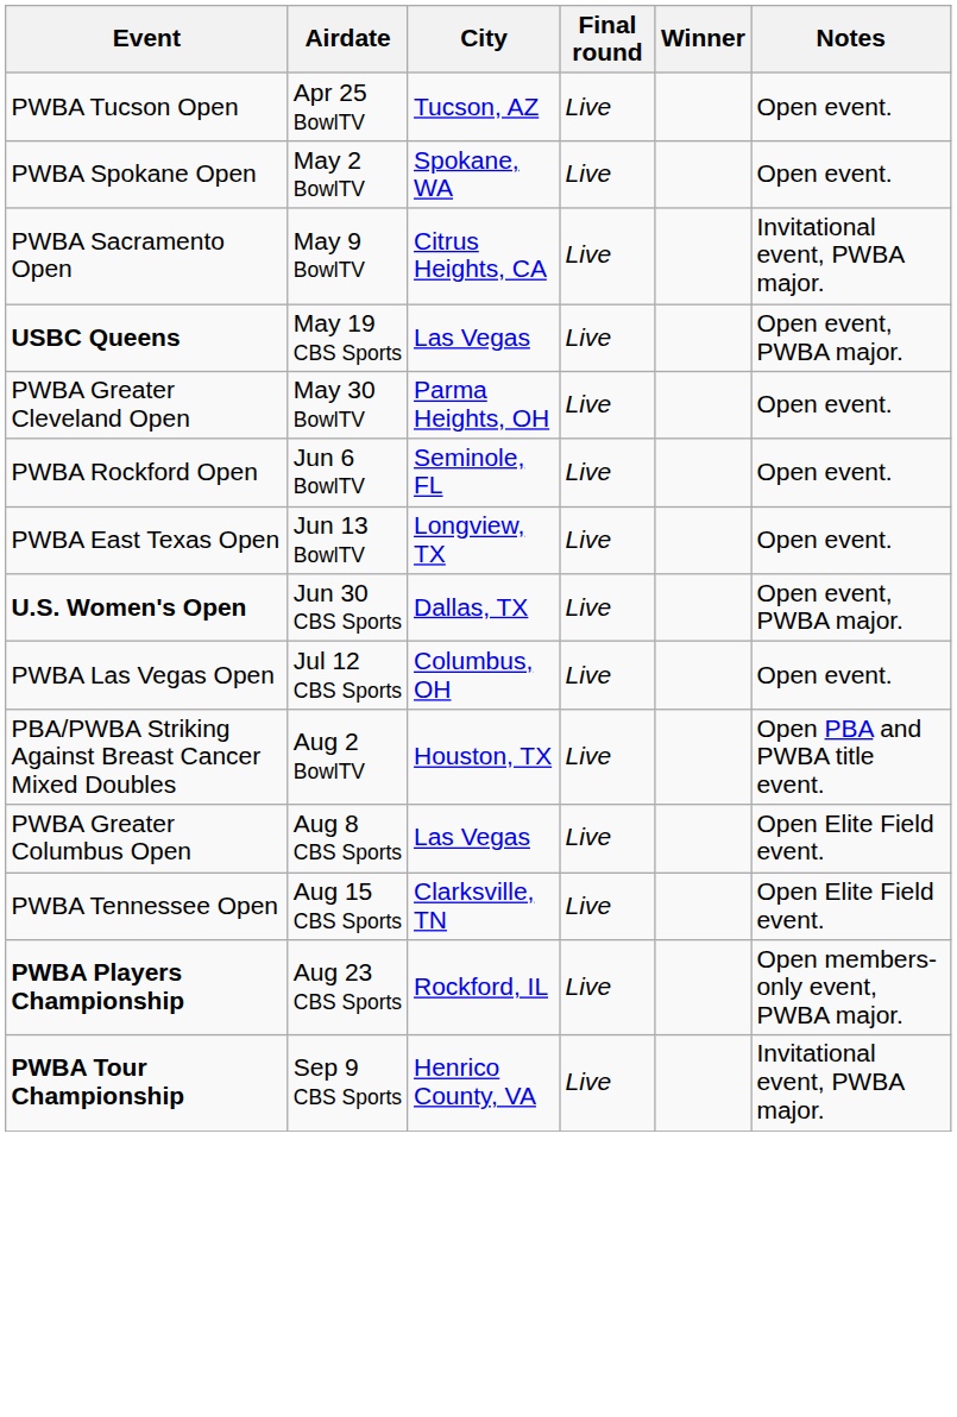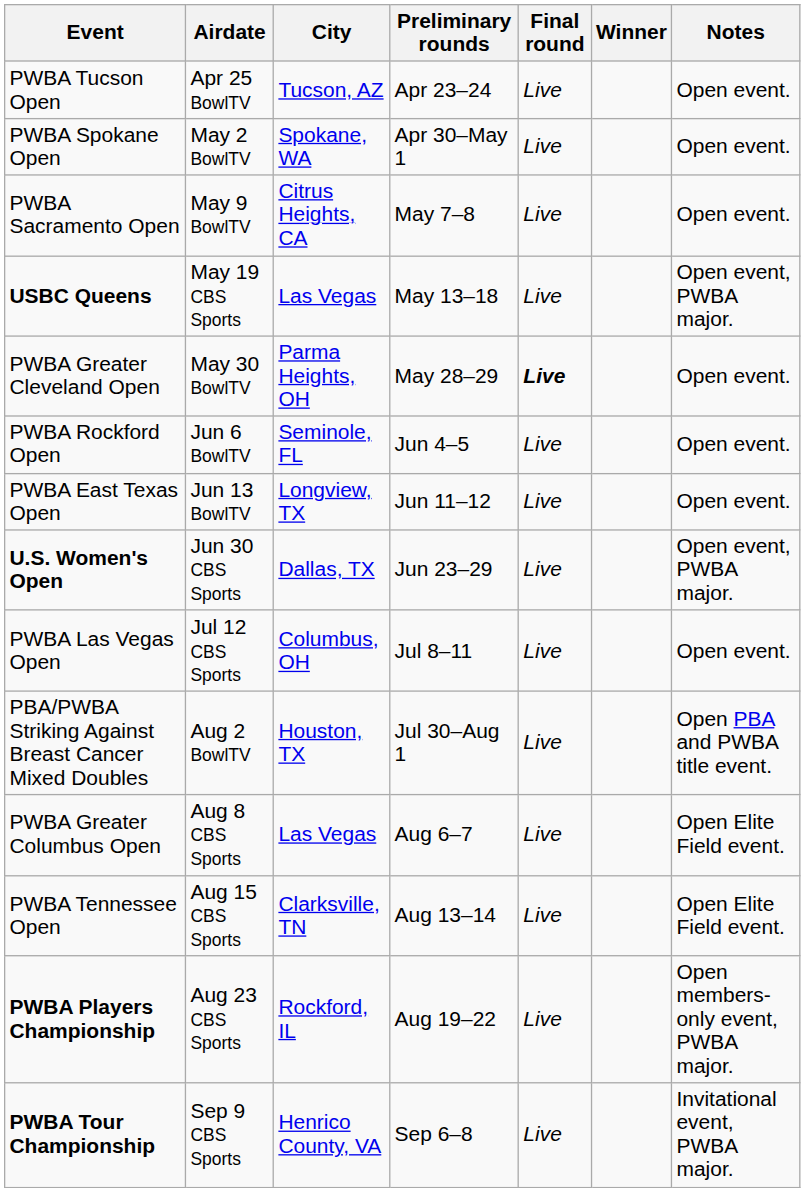+ column: Preliminary rounds | Apr 23–24 | Apr 30–May 1 | May 7–8 | May 13–18 | May 28–29 | Jun 4–5 | Jun 11–12 | Jun 23–29 | Jul 8–11 | Jul 30–Aug 1 | Aug 6–7 | Aug 13–14 | Aug 19–22 | Sep 6–8
PWBA Sacramento Open | Notes: Invitational event, PWBA major. -> Open event.
PWBA Greater Cleveland Open | Final round: normal -> bold
